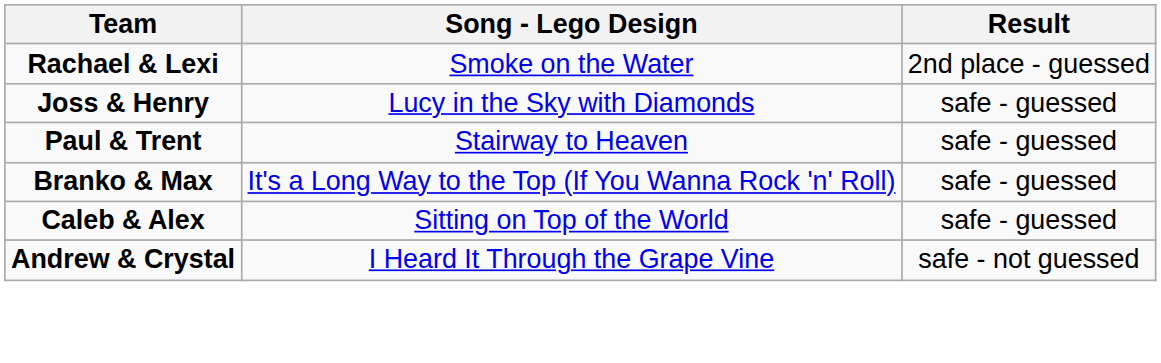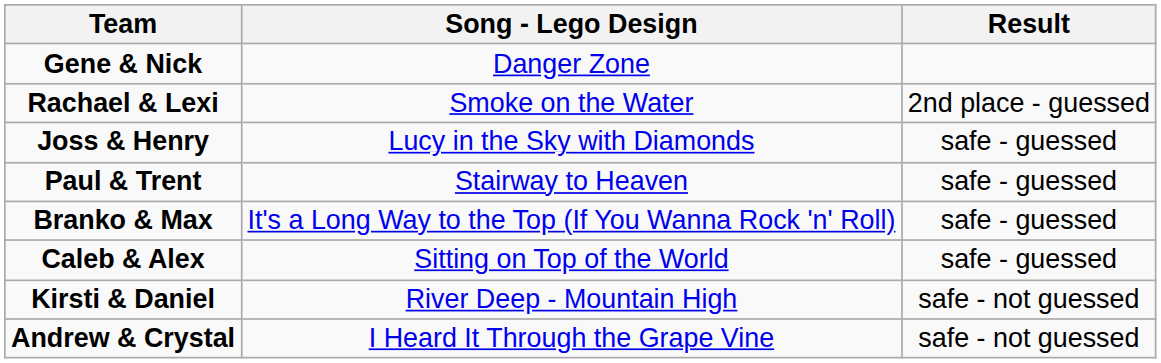+ row: Gene & Nick | Danger Zone
+ row: Kirsti & Daniel | River Deep - Mountain High | safe - not guessed
